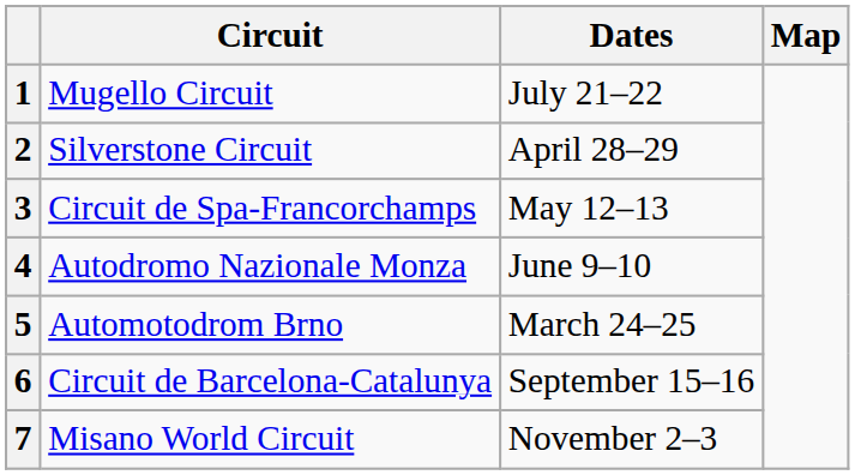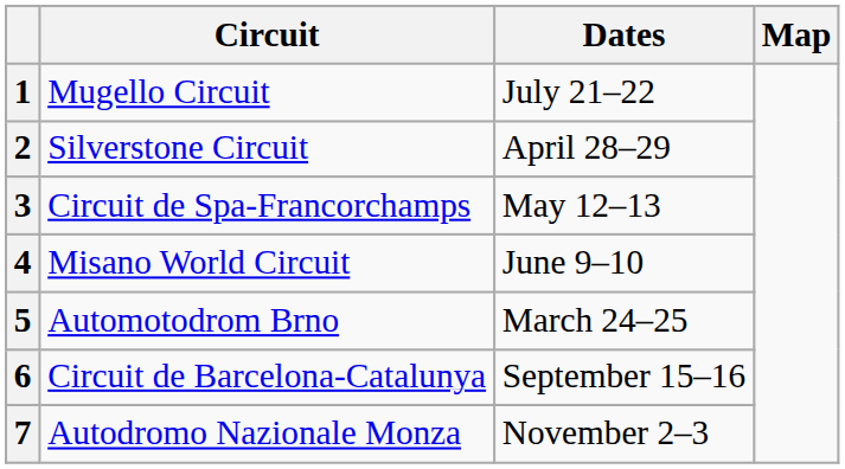4 | Circuit: Autodromo Nazionale Monza -> Misano World Circuit
7 | Circuit: Misano World Circuit -> Autodromo Nazionale Monza
